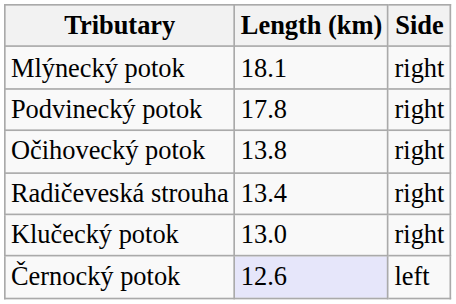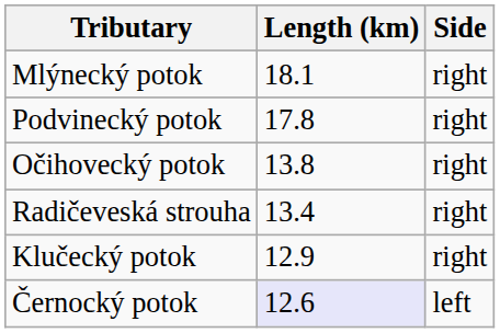Klučecký potok | Length (km): 13.0 -> 12.9
